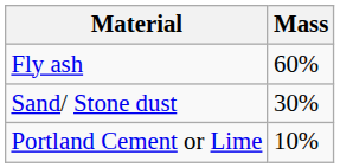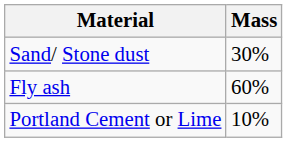rows swapped: Fly ash <-> Sand/ Stone dust
